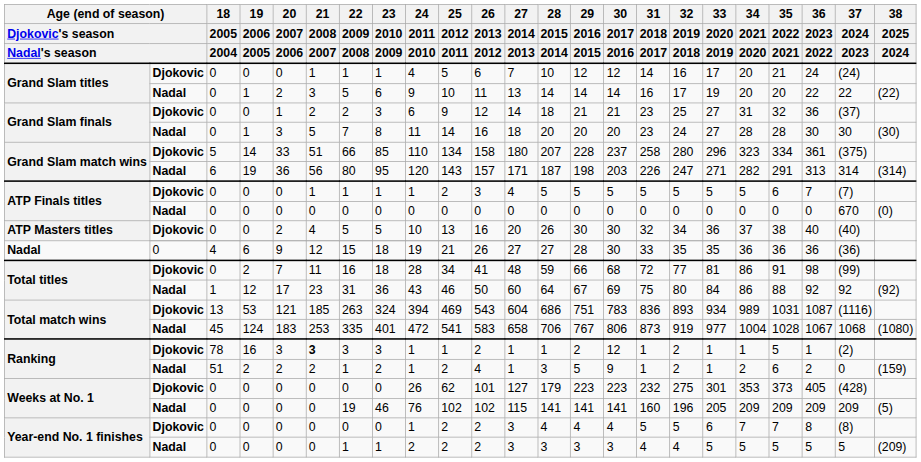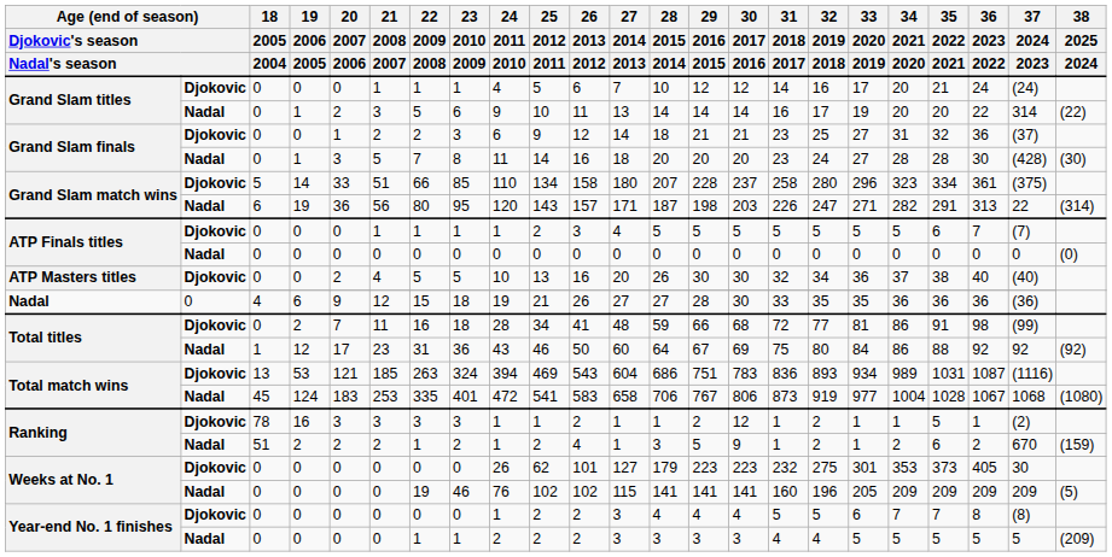Grand Slam titles / Nadal | 37 / 2024 / 2023: 22 -> 314
Grand Slam finals / Nadal | 37 / 2024 / 2023: 30 -> (428)
Grand Slam match wins / Nadal | 37 / 2024 / 2023: 314 -> 22
ATP Finals titles / Nadal | 37 / 2024 / 2023: 670 -> 0
Ranking / Djokovic | 21 / 2008 / 2007: bold -> normal
Ranking / Nadal | 37 / 2024 / 2023: 0 -> 670
Weeks at No. 1 / Djokovic | 37 / 2024 / 2023: (428) -> 30
